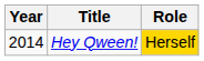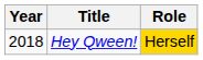Hey Qween! | Year: 2014 -> 2018
